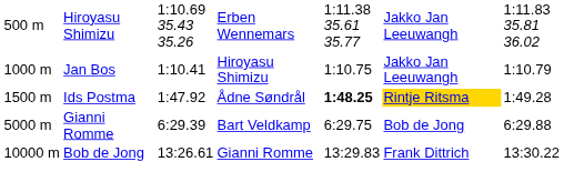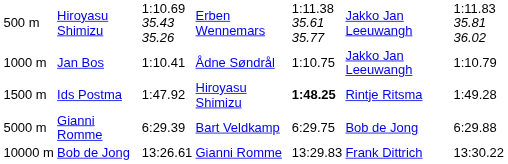Jan Bos | column 4: Hiroyasu Shimizu -> Ådne Søndrål
Ids Postma | column 4: Ådne Søndrål -> Hiroyasu Shimizu
Ids Postma | column 6: gold background -> no background
